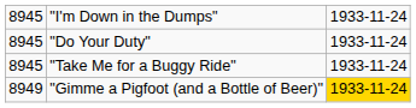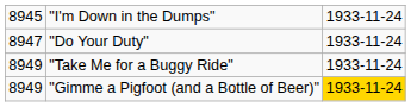"Do Your Duty" | column 1: 8945 -> 8947
"Take Me for a Buggy Ride" | column 1: 8945 -> 8949
